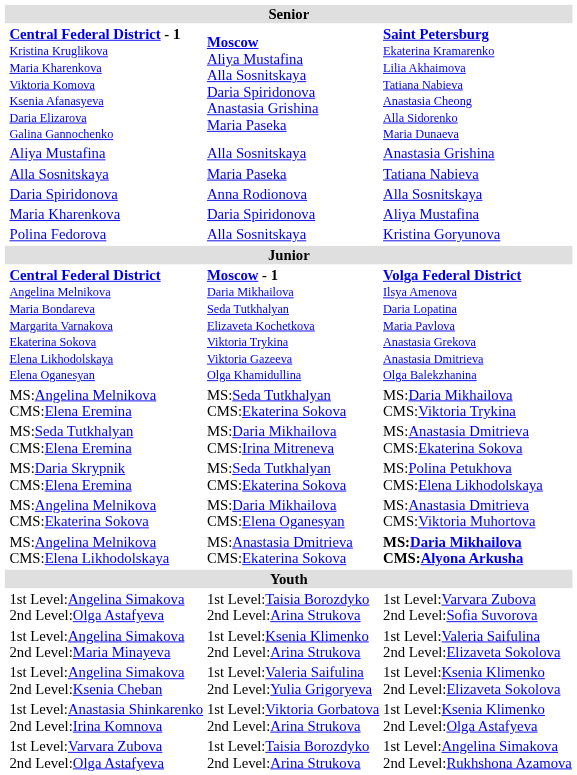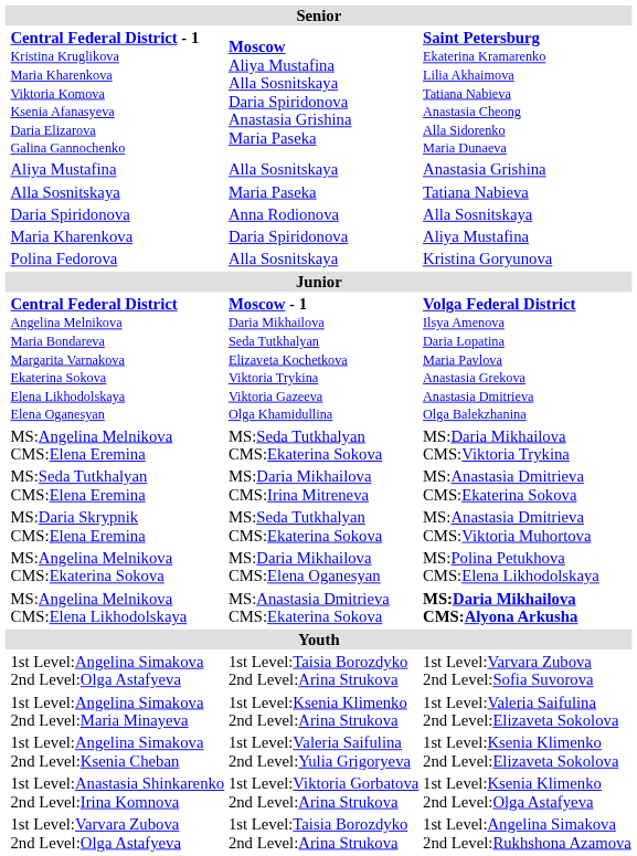MS:Daria Skrypnik CMS:Elena Eremina | column 4: MS:Polina Petukhova CMS:Elena Likhodolskaya -> MS:Anastasia Dmitrieva CMS:Viktoria Muhortova
MS:Angelina Melnikova CMS:Ekaterina Sokova | column 4: MS:Anastasia Dmitrieva CMS:Viktoria Muhortova -> MS:Polina Petukhova CMS:Elena Likhodolskaya
